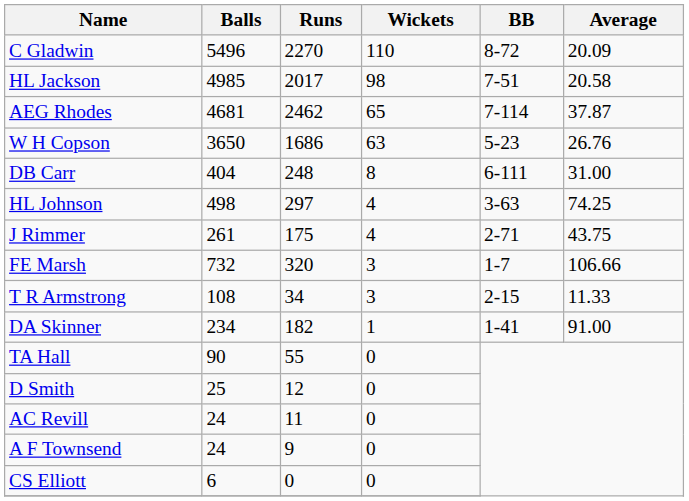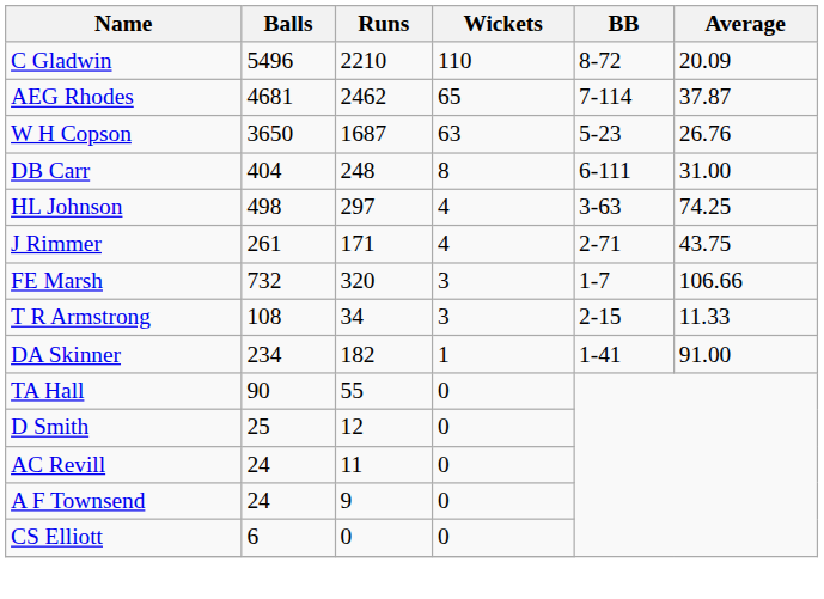C Gladwin | Runs: 2270 -> 2210
- row: HL Jackson | 4985 | 2017 | 98 | 7-51 | 20.58
W H Copson | Runs: 1686 -> 1687
J Rimmer | Runs: 175 -> 171
